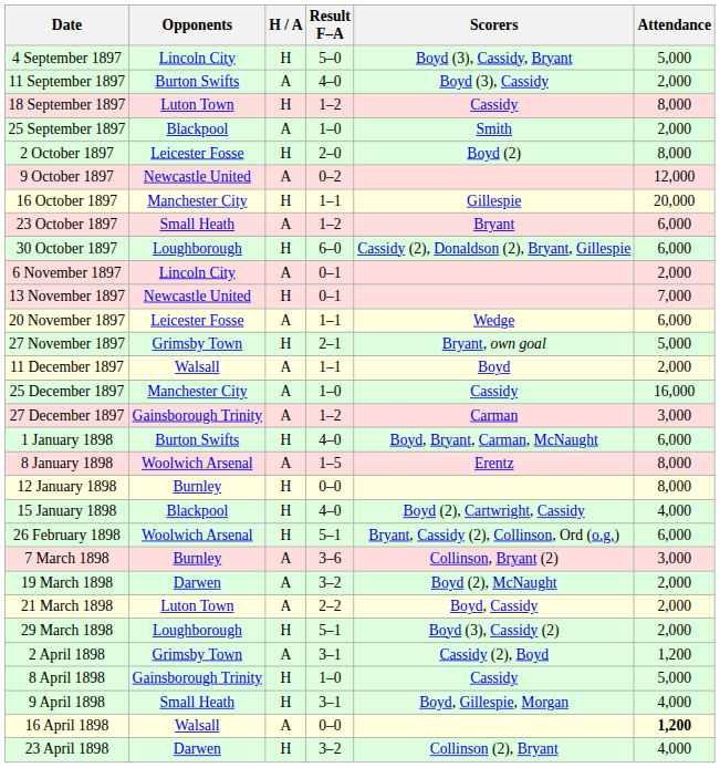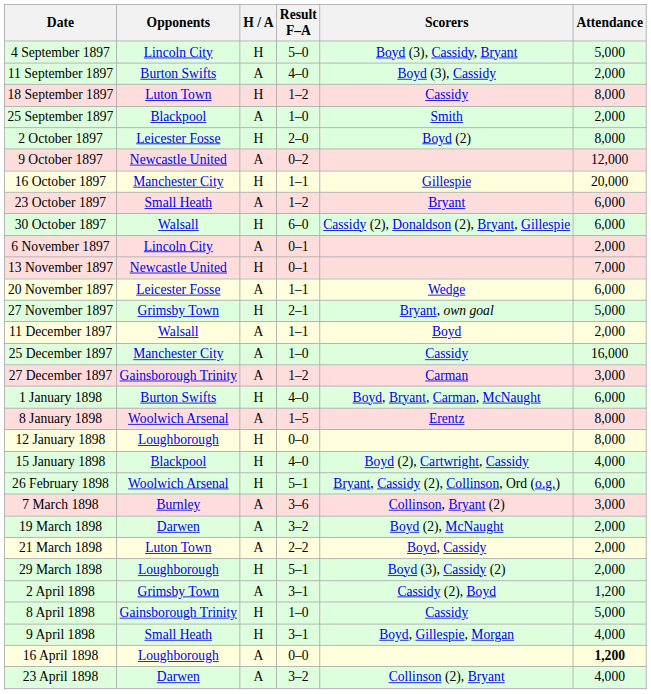30 October 1897 | Opponents: Loughborough -> Walsall
12 January 1898 | Opponents: Burnley -> Loughborough
16 April 1898 | Opponents: Walsall -> Loughborough
23 April 1898 | H / A: H -> A
